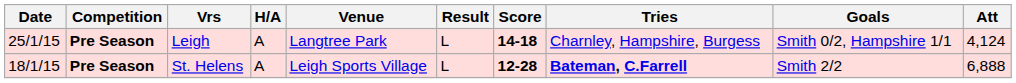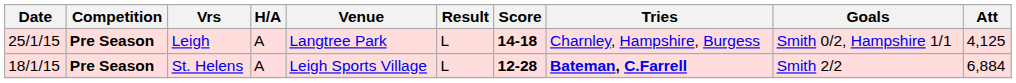Leigh | Att: 4,124 -> 4,125
St. Helens | Att: 6,888 -> 6,884
